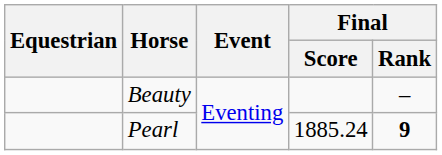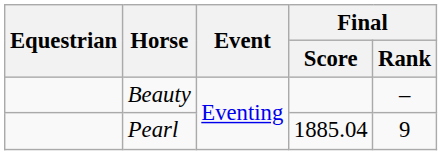Pearl | Final / Score: 1885.24 -> 1885.04
Pearl | Final / Rank: bold -> normal
